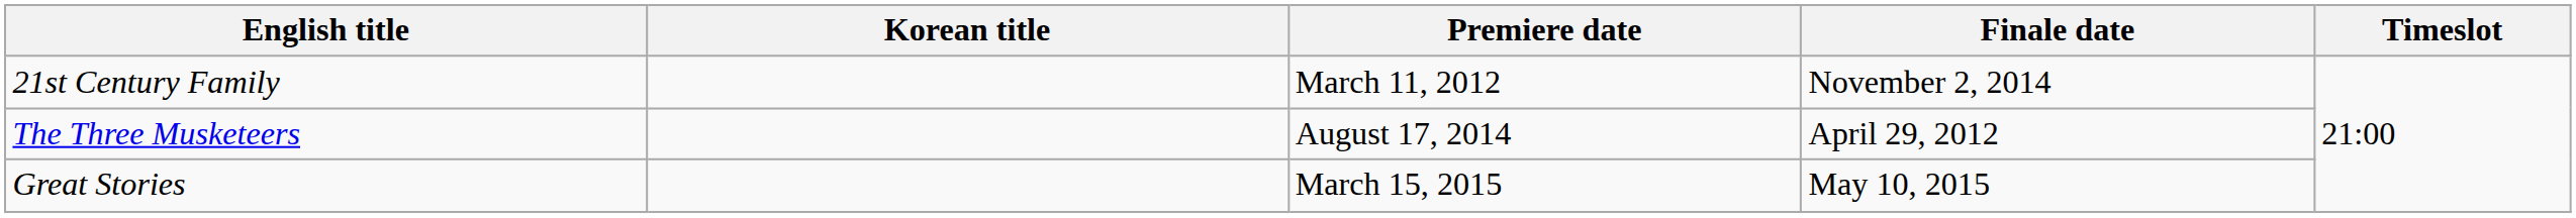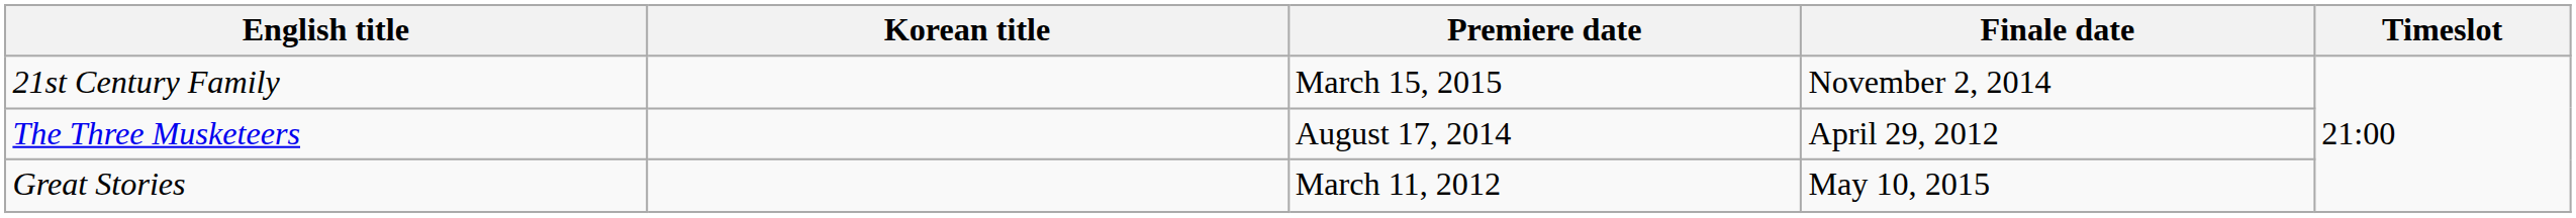21st Century Family | Premiere date: March 11, 2012 -> March 15, 2015
Great Stories | Premiere date: March 15, 2015 -> March 11, 2012
